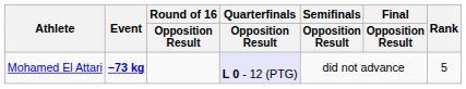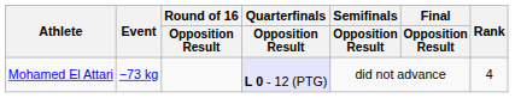Mohamed El Attari | Event: bold -> normal
Mohamed El Attari | Rank: 5 -> 4
